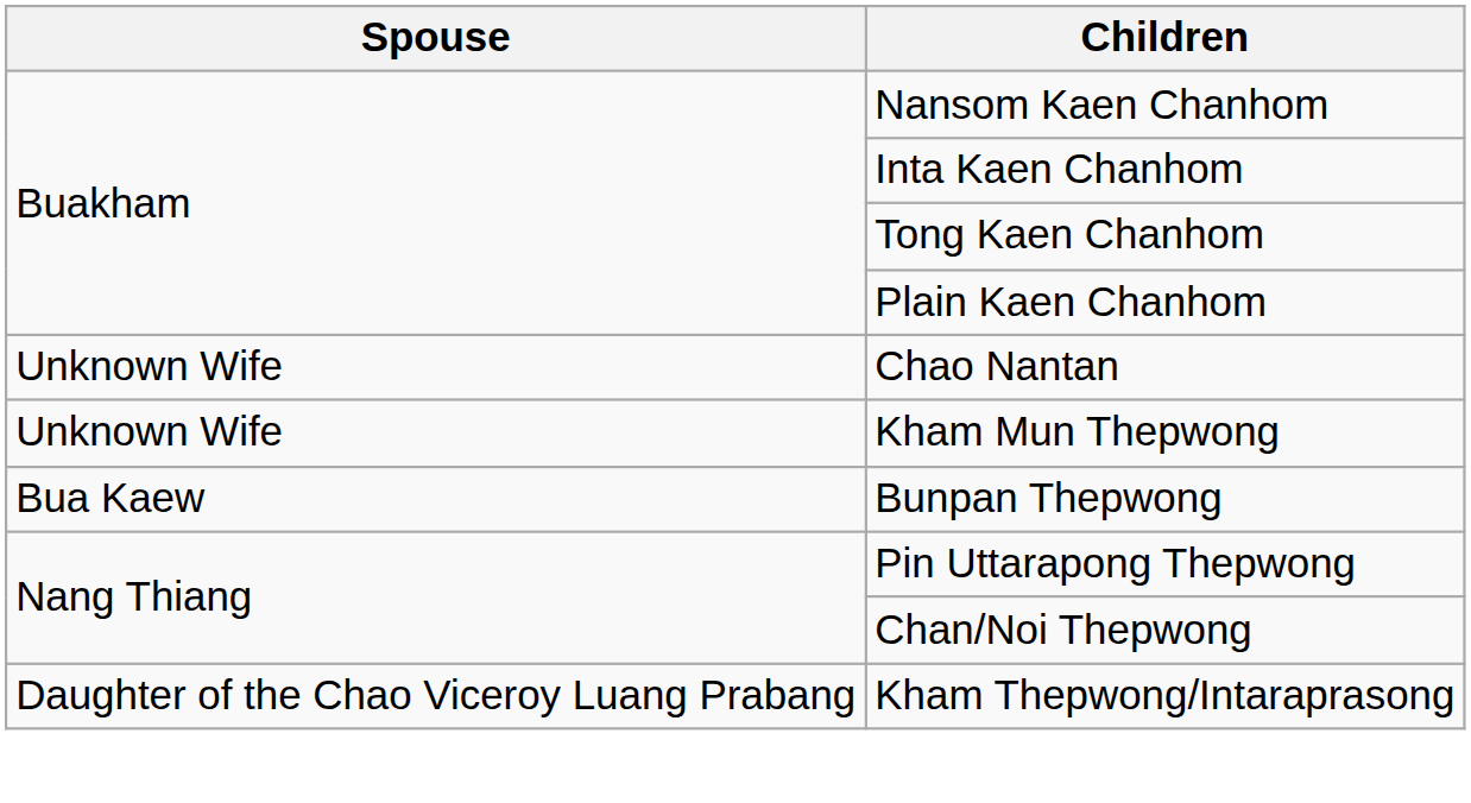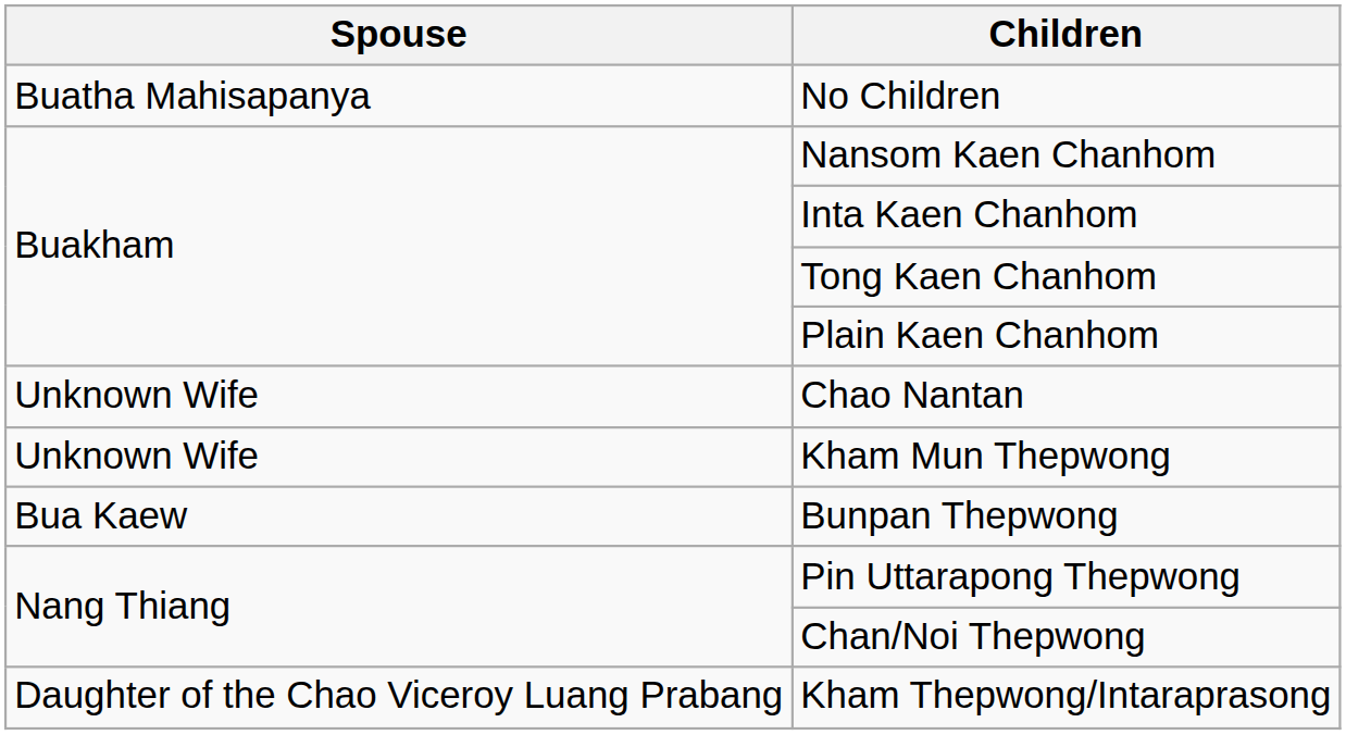+ row: Buatha Mahisapanya | No Children
